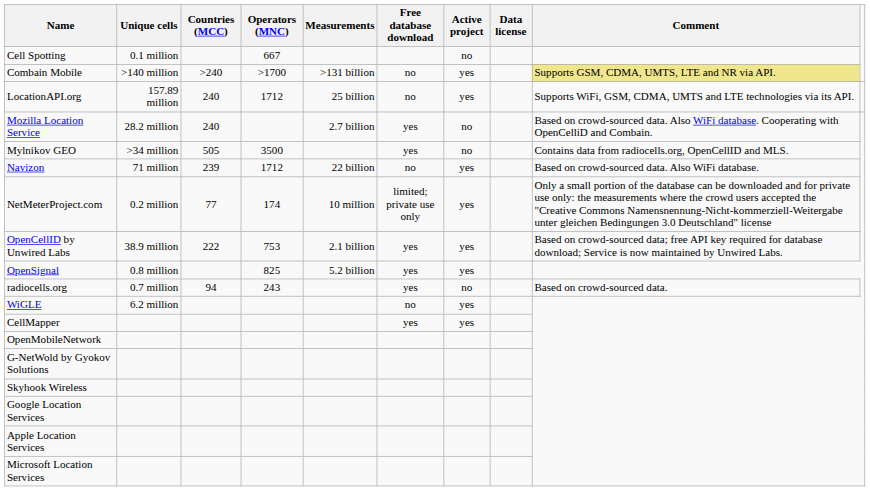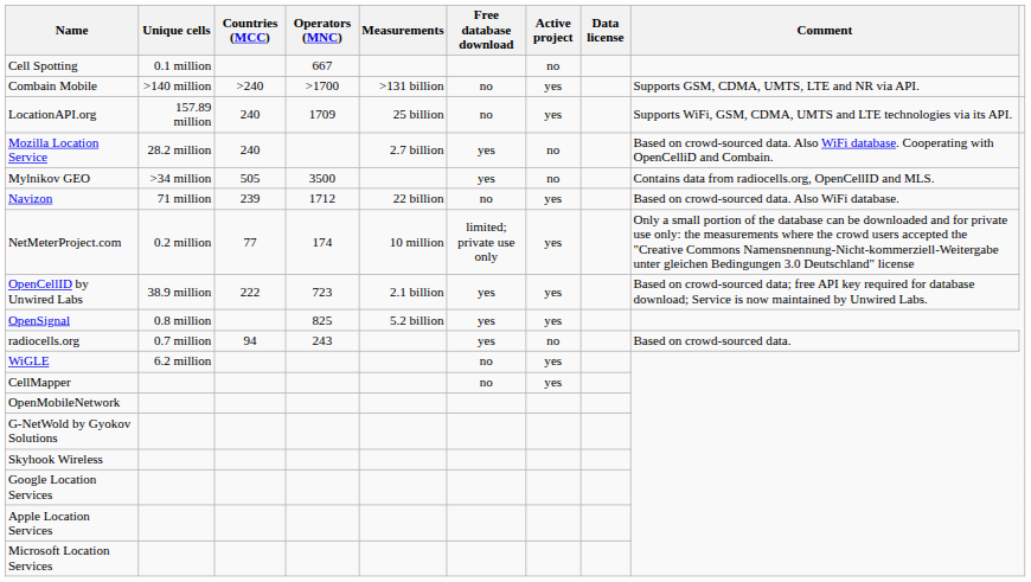Combain Mobile | Comment: khaki background -> no background
LocationAPI.org | Operators (MNC): 1712 -> 1709
OpenCellID by Unwired Labs | Operators (MNC): 753 -> 723
CellMapper | Free database download: yes -> no
